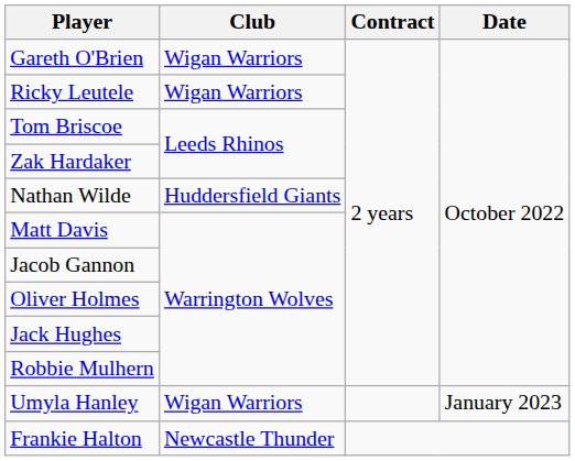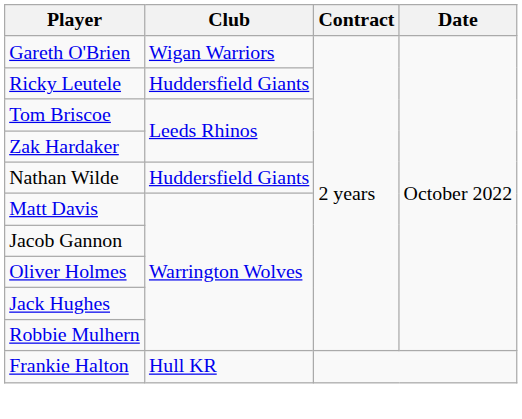Ricky Leutele | Club: Wigan Warriors -> Huddersfield Giants
- row: Umyla Hanley | Wigan Warriors | January 2023
Frankie Halton | Club: Newcastle Thunder -> Hull KR
